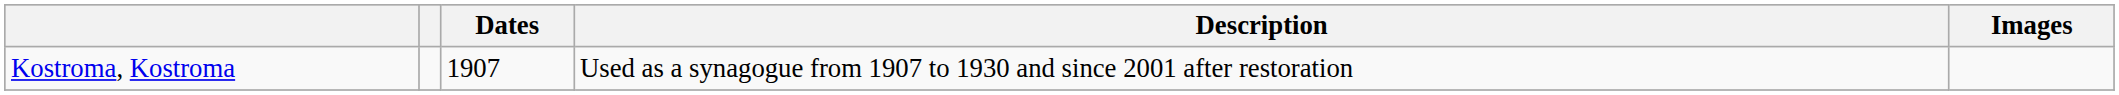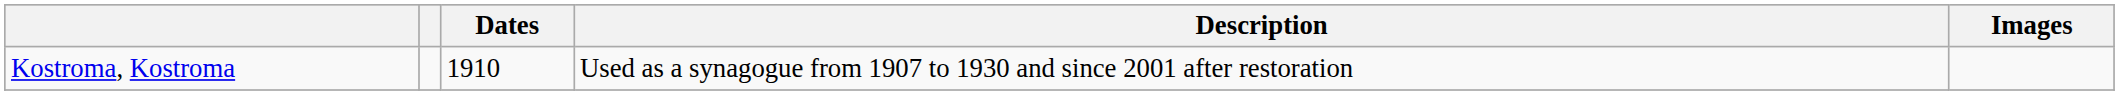Kostroma, Kostroma | Dates: 1907 -> 1910
